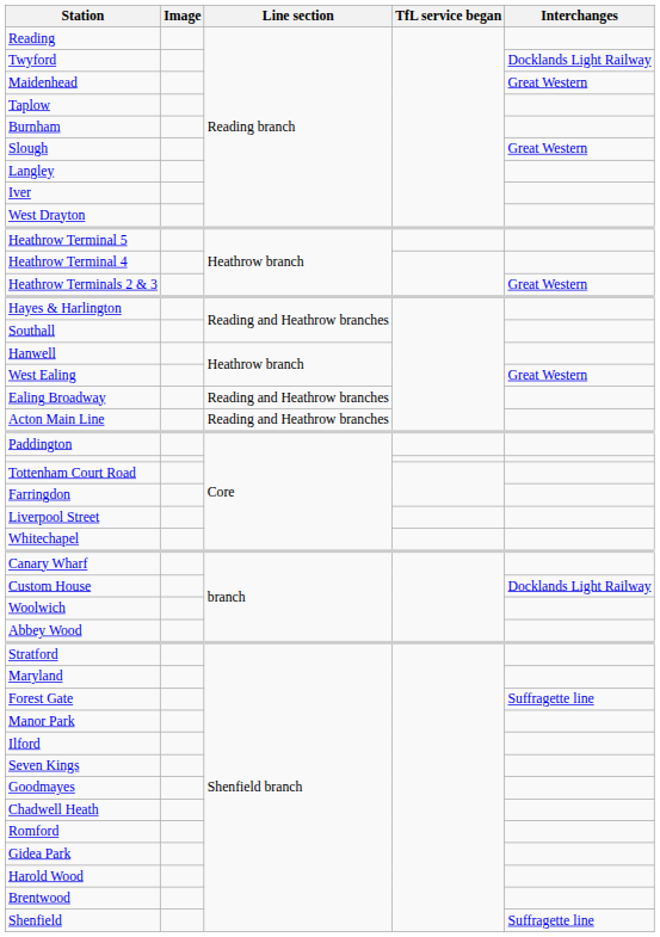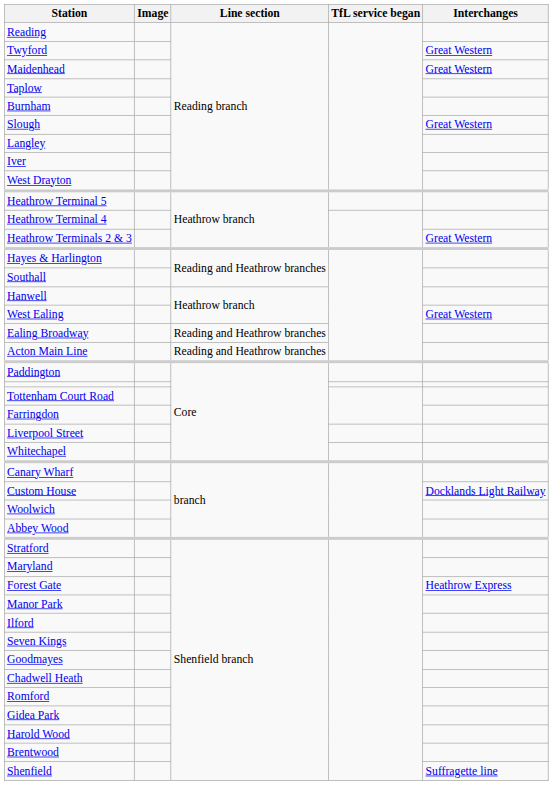Twyford | Interchanges: Docklands Light Railway -> Great Western
Forest Gate | Interchanges: Suffragette line -> Heathrow Express
